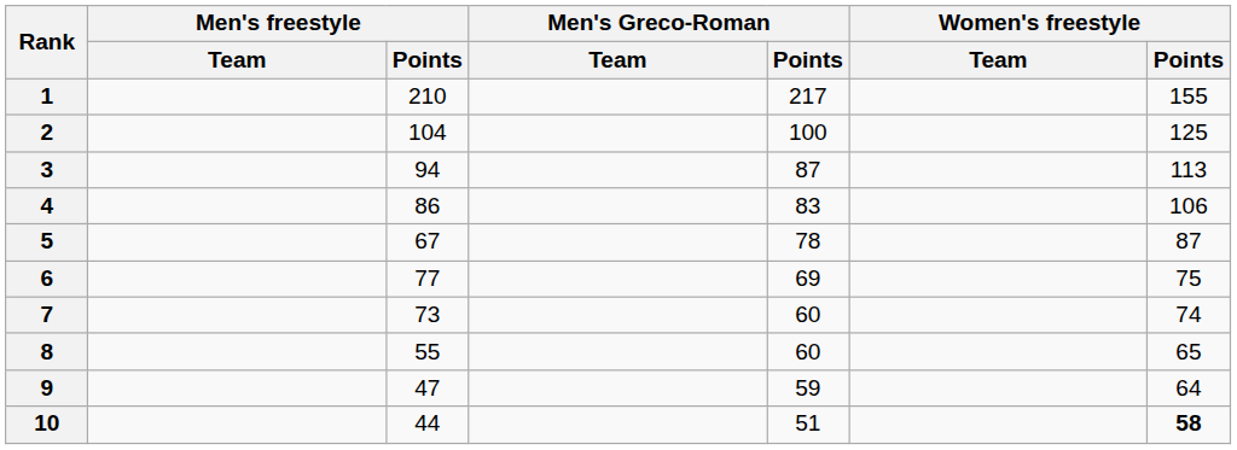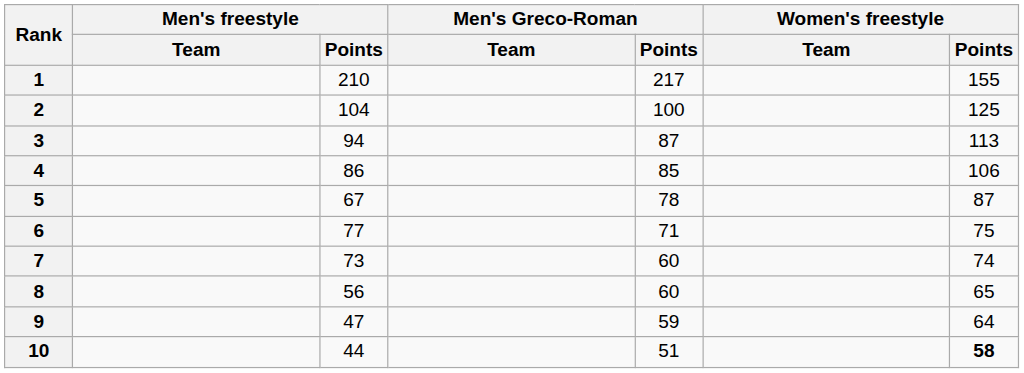4 | Men's Greco-Roman / Points: 83 -> 85
6 | Men's Greco-Roman / Points: 69 -> 71
8 | Men's freestyle / Points: 55 -> 56
